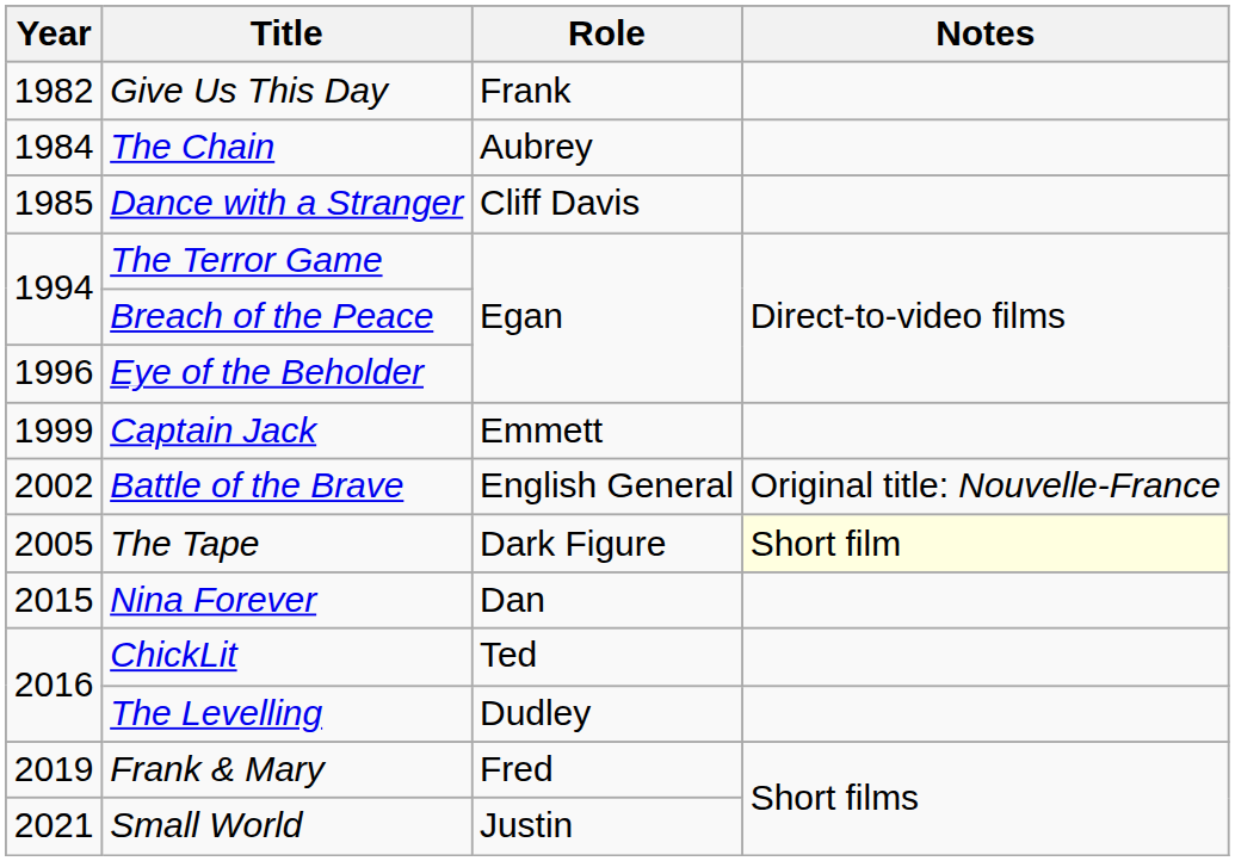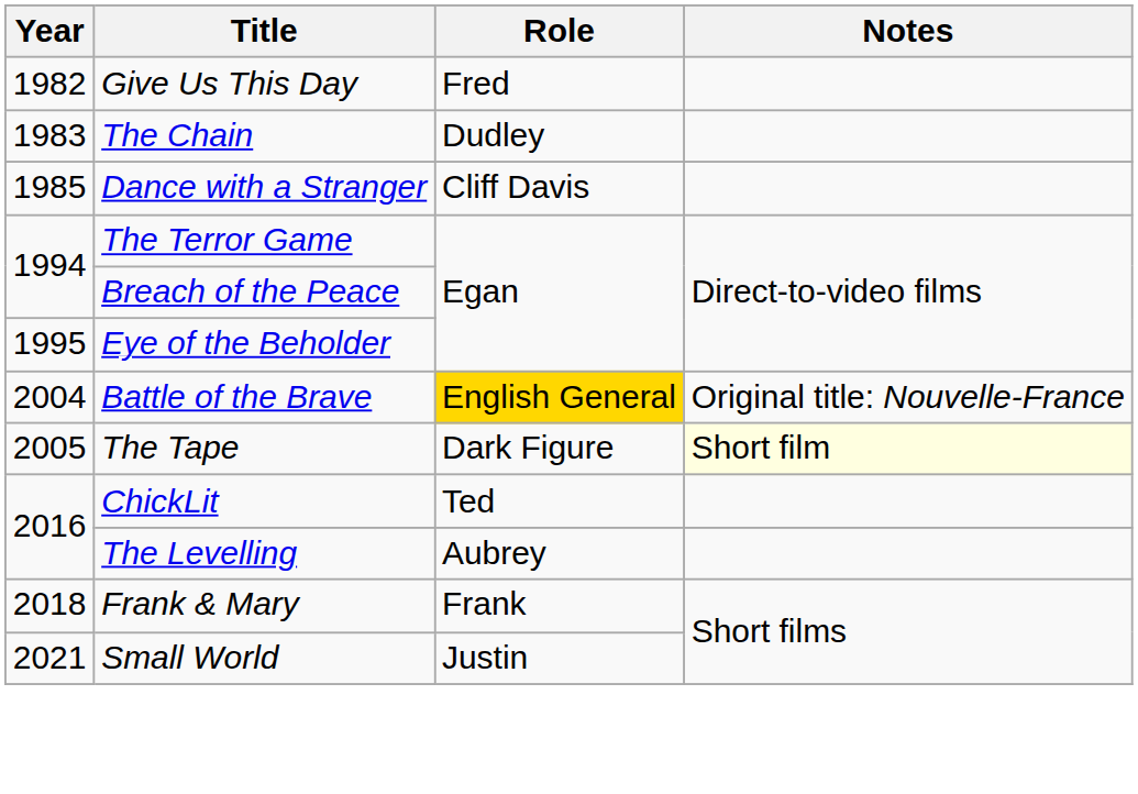Give Us This Day | Role: Frank -> Fred
The Chain | Year: 1984 -> 1983
The Chain | Role: Aubrey -> Dudley
Eye of the Beholder | Year: 1996 -> 1995
- row: 1999 | Captain Jack | Emmett
Battle of the Brave | Year: 2002 -> 2004
Battle of the Brave | Role: no background -> gold background
- row: 2015 | Nina Forever | Dan
The Levelling | Role: Dudley -> Aubrey
Frank & Mary | Year: 2019 -> 2018
Frank & Mary | Role: Fred -> Frank
